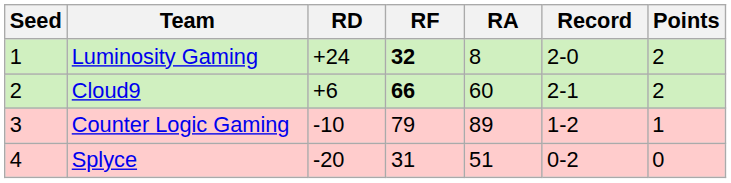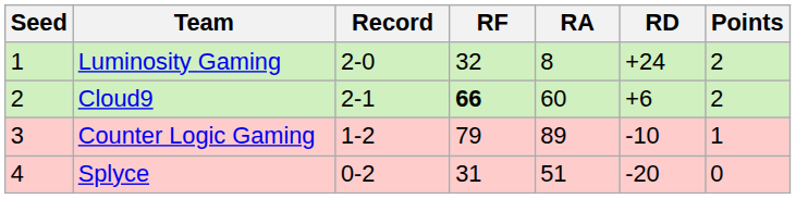columns swapped: Record <-> RD
Luminosity Gaming | RF: bold -> normal
